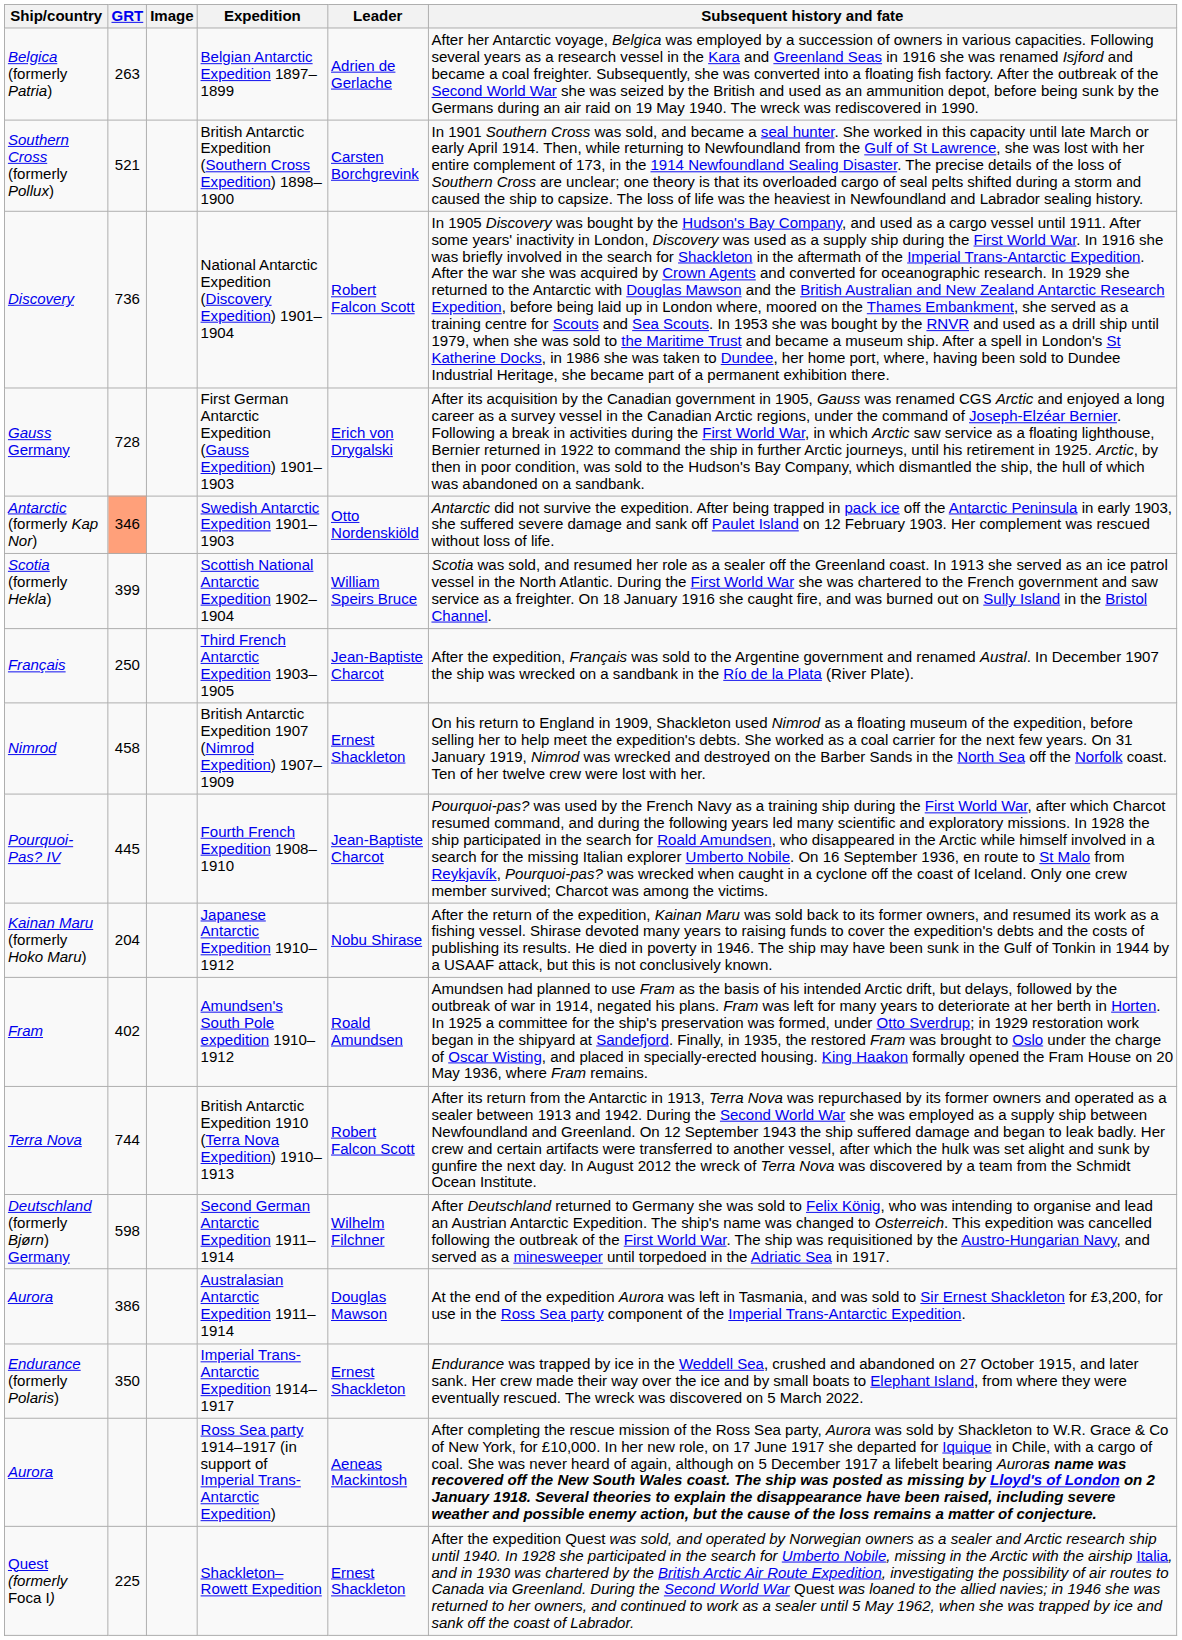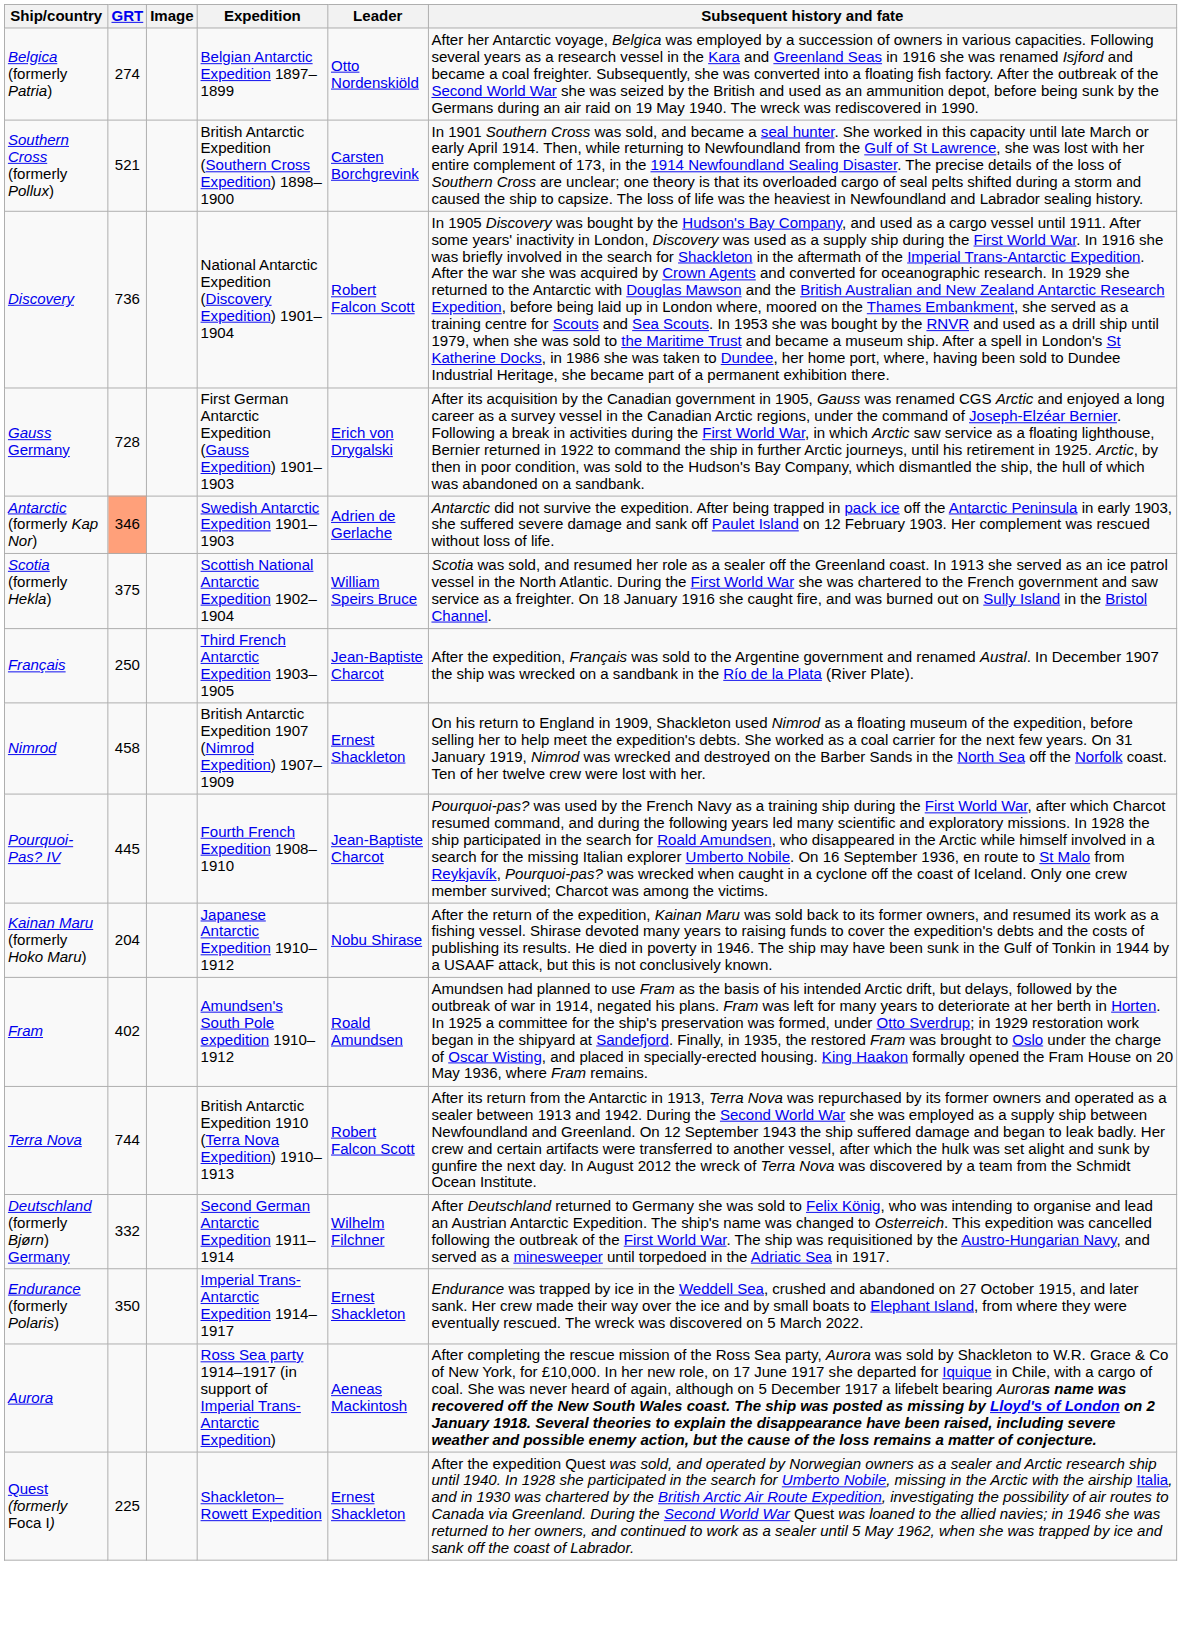Belgian Antarctic Expedition 1897–1899 | GRT: 263 -> 274
Belgian Antarctic Expedition 1897–1899 | Leader: Adrien de Gerlache -> Otto Nordenskiöld
Swedish Antarctic Expedition 1901–1903 | Leader: Otto Nordenskiöld -> Adrien de Gerlache
Scottish National Antarctic Expedition 1902–1904 | GRT: 399 -> 375
Second German Antarctic Expedition 1911–1914 | GRT: 598 -> 332
- row: Aurora | 386 | Australasian Antarctic Expedition 1911–1914 | Douglas Mawson | At the end of the expedition Aurora was left in Tasmania, and was sold to Sir Ernest Shackleton for £3,200, for use in the Ross Sea party component of the Imperial Trans-Antarctic Expedition.
